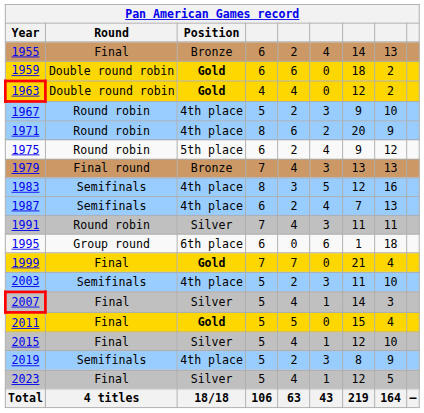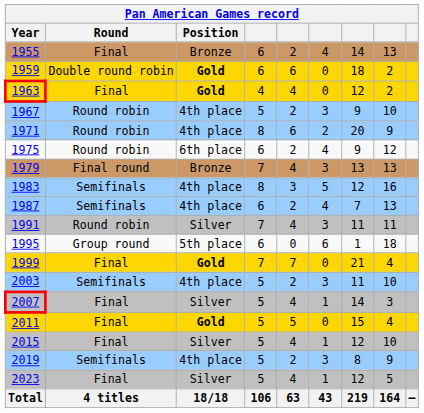1963 | Round: Double round robin -> Final
1975 | Position: 5th place -> 6th place
1995 | Position: 6th place -> 5th place
